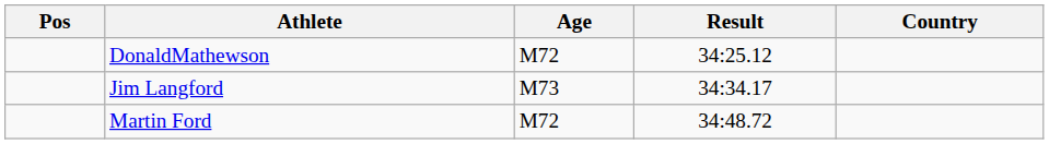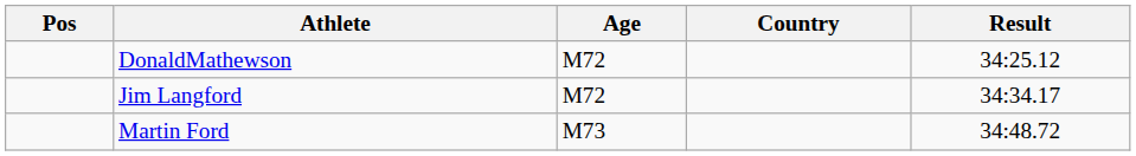columns swapped: Country <-> Result
Jim Langford | Age: M73 -> M72
Martin Ford | Age: M72 -> M73
